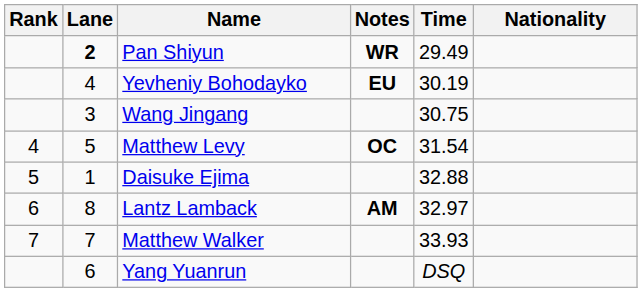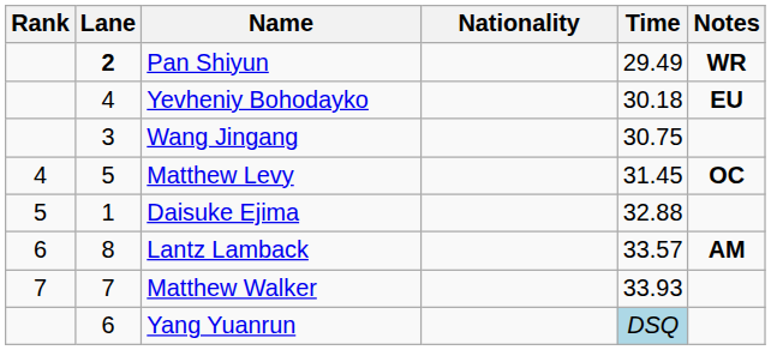columns swapped: Nationality <-> Notes
Yevheniy Bohodayko | Time: 30.19 -> 30.18
Matthew Levy | Time: 31.54 -> 31.45
Lantz Lamback | Time: 32.97 -> 33.57
Yang Yuanrun | Time: no background -> lightblue background
